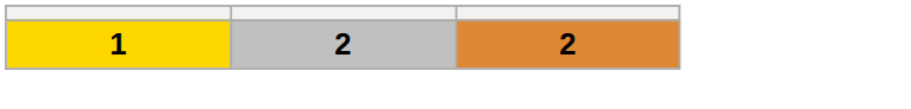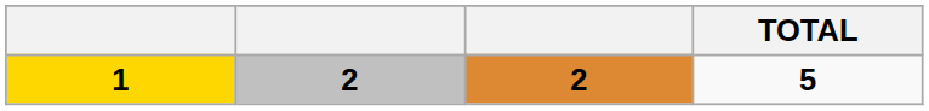+ column: TOTAL | 5
